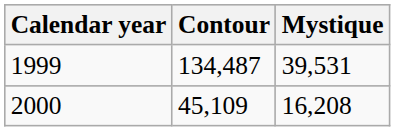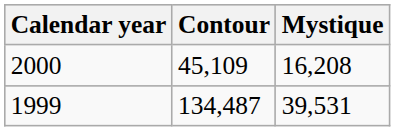rows swapped: 1999 <-> 2000
